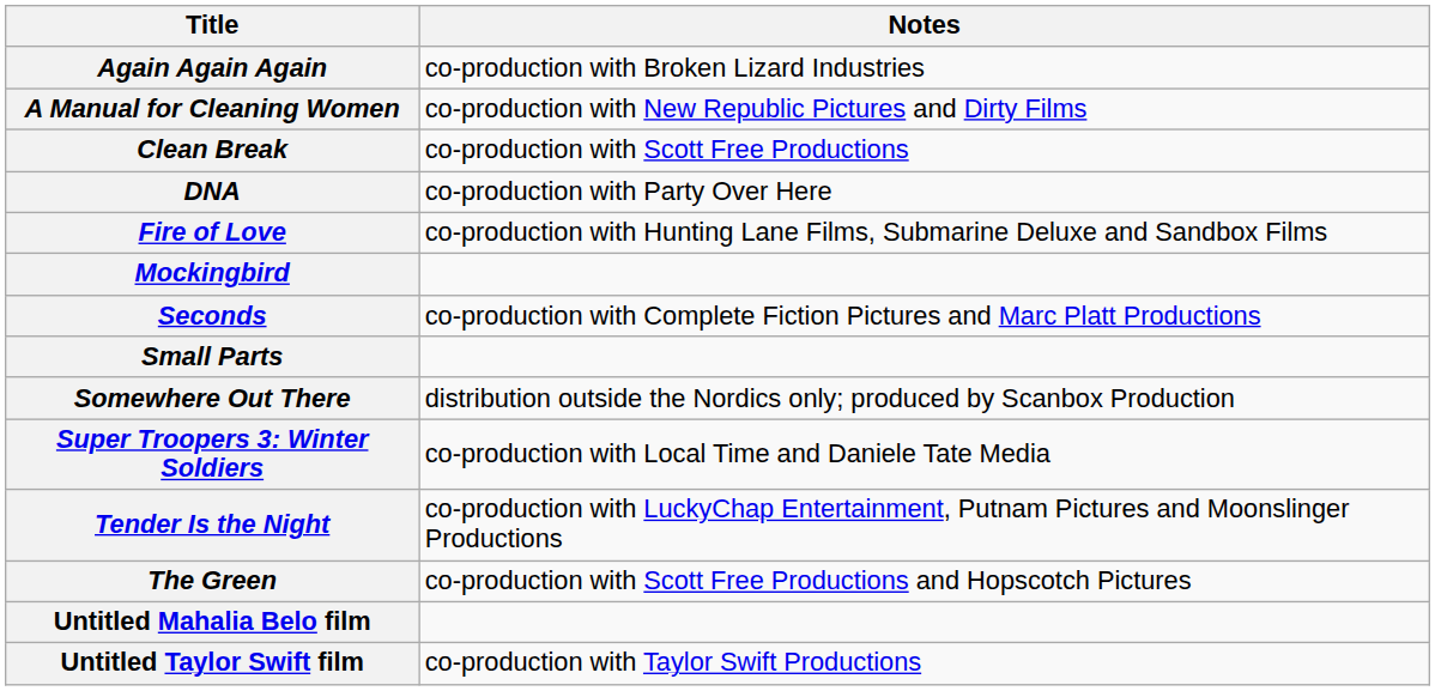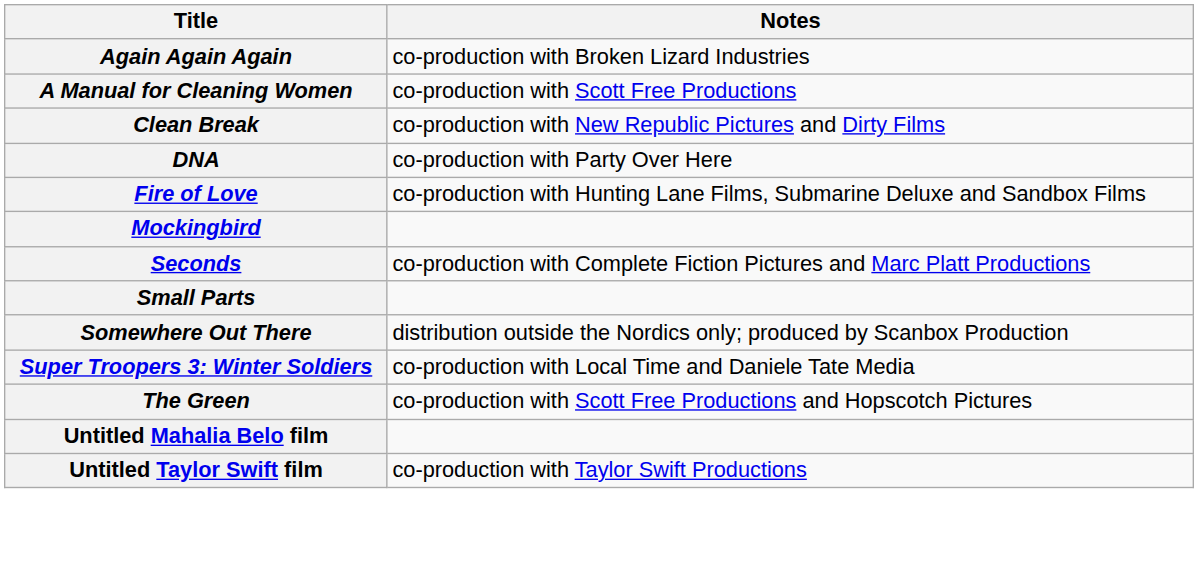A Manual for Cleaning Women | Notes: co-production with New Republic Pictures and Dirty Films -> co-production with Scott Free Productions
Clean Break | Notes: co-production with Scott Free Productions -> co-production with New Republic Pictures and Dirty Films
- row: Tender Is the Night | co-production with LuckyChap Entertainment, Putnam Pictures and Moonslinger Productions
